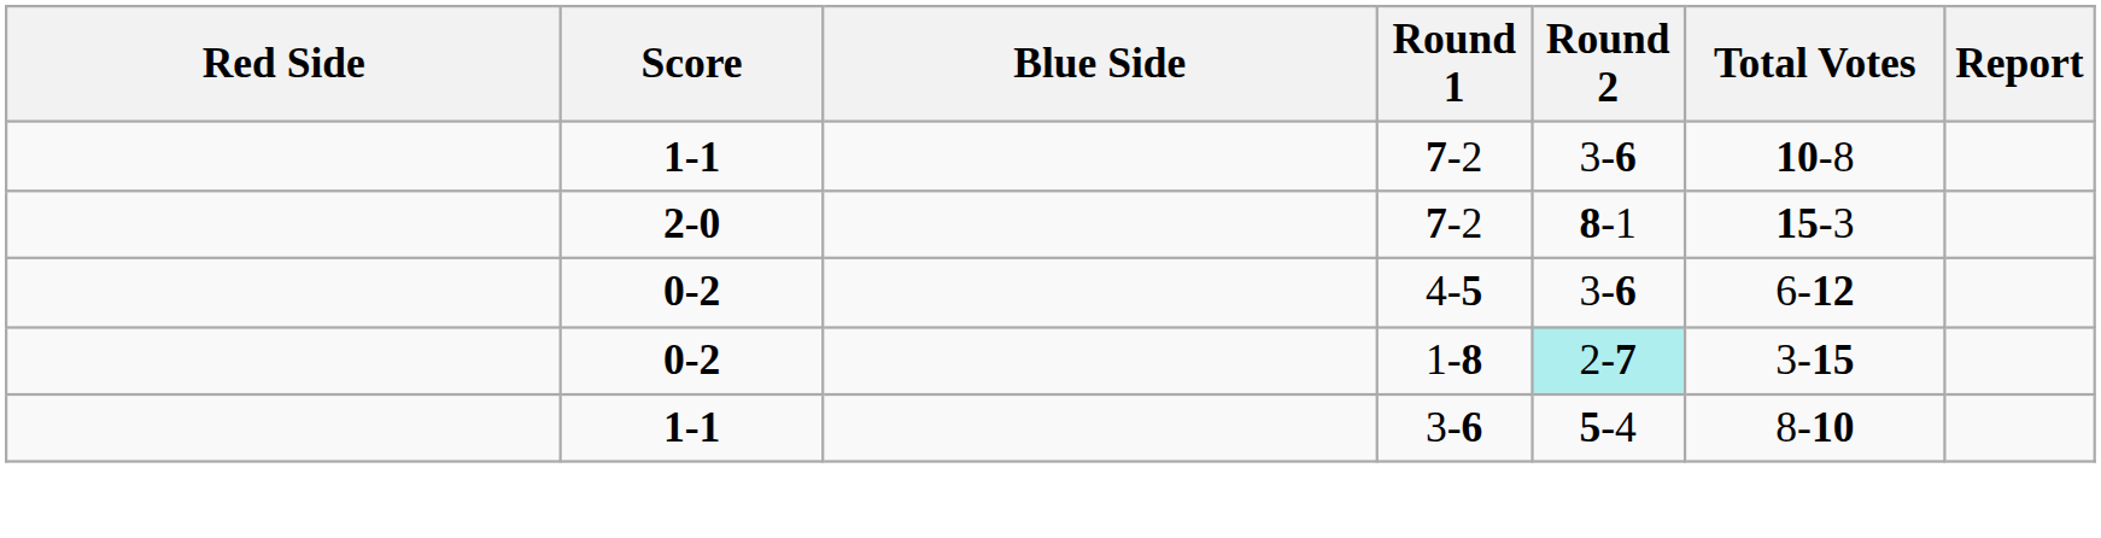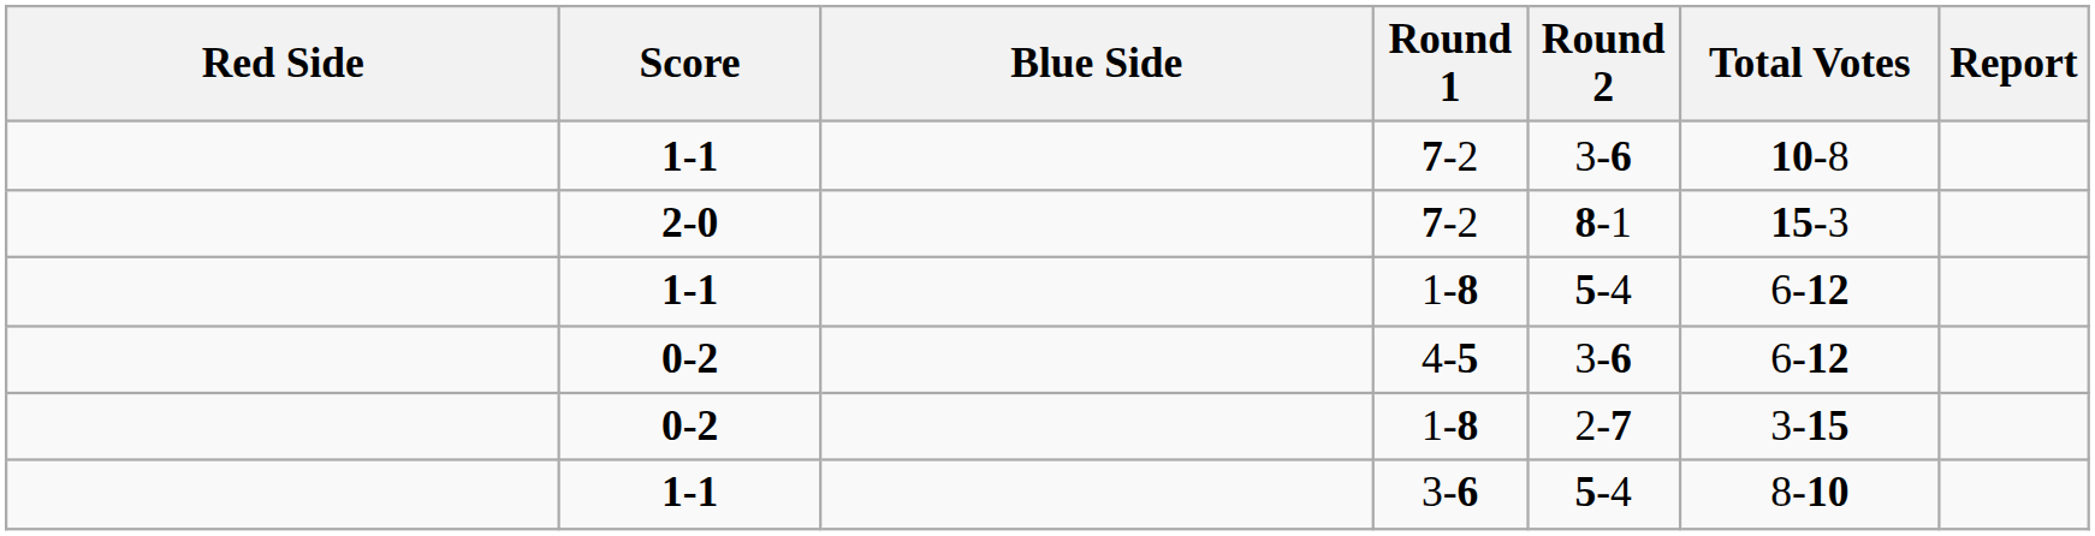+ row: 1-1 | 1-8 | 5-4 | 6-12
0-2 / 1-8 | Round 2: paleturquoise background -> no background
